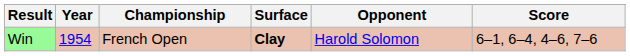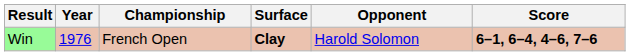Win | Year: 1954 -> 1976
Win | Score: normal -> bold
